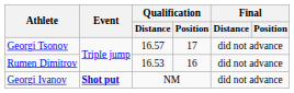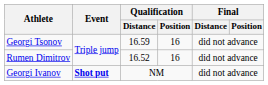Georgi Tsonov | Qualification / Distance: 16.57 -> 16.59
Georgi Tsonov | Qualification / Position: 17 -> 16
Rumen Dimitrov | Qualification / Distance: 16.53 -> 16.52
